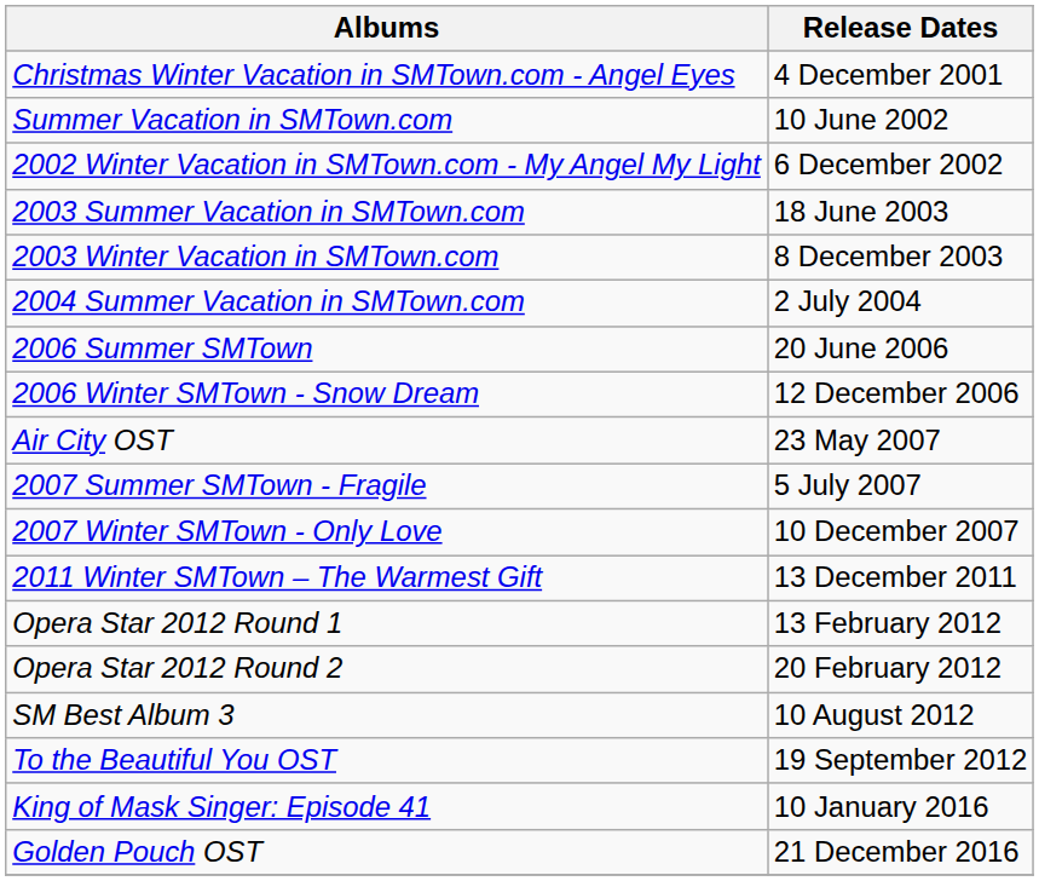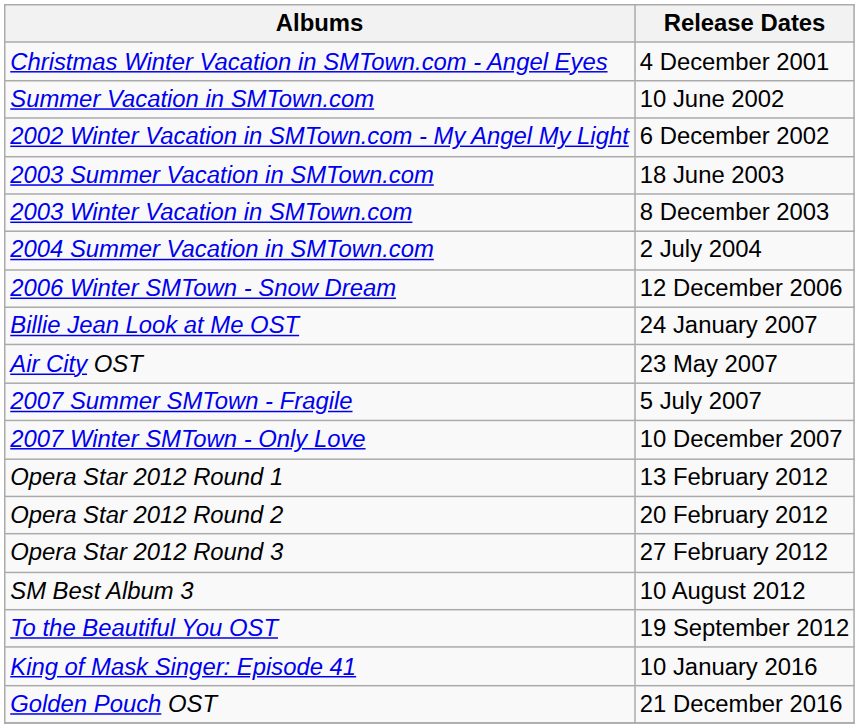- row: 2006 Summer SMTown | 20 June 2006
+ row: Billie Jean Look at Me OST | 24 January 2007
- row: 2011 Winter SMTown – The Warmest Gift | 13 December 2011
+ row: Opera Star 2012 Round 3 | 27 February 2012
